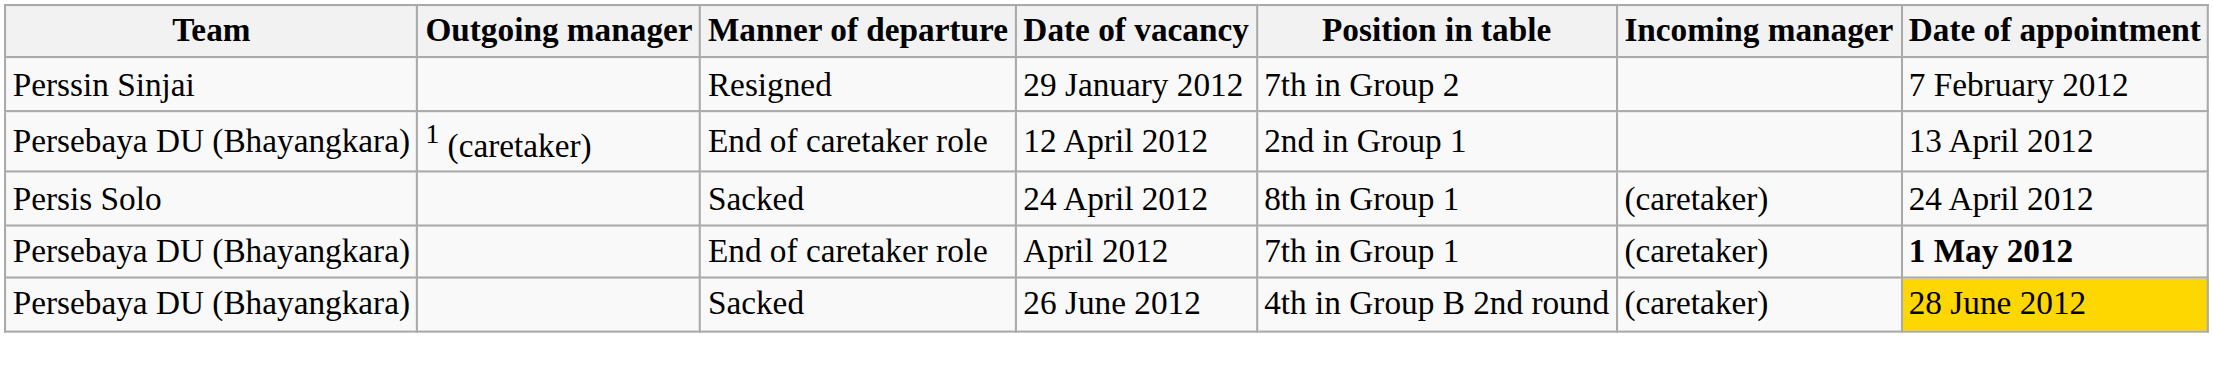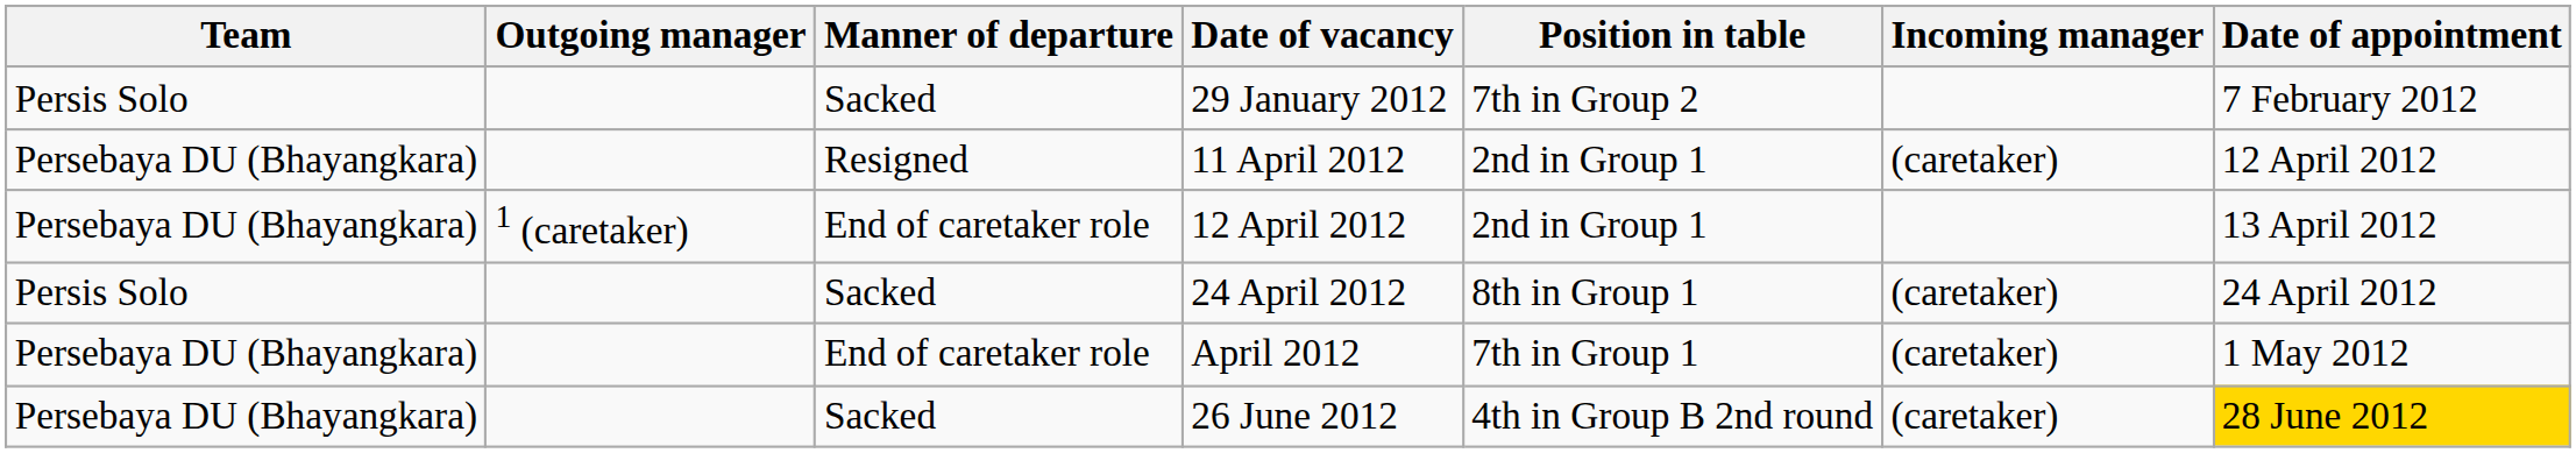29 January 2012 | Team: Perssin Sinjai -> Persis Solo
29 January 2012 | Manner of departure: Resigned -> Sacked
+ row: Persebaya DU (Bhayangkara) | Resigned | 11 April 2012 | 2nd in Group 1 | (caretaker) | 12 April 2012
April 2012 | Date of appointment: bold -> normal
